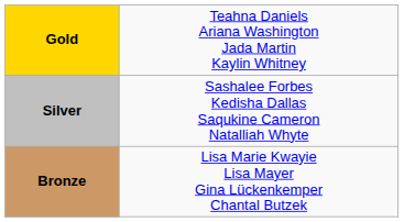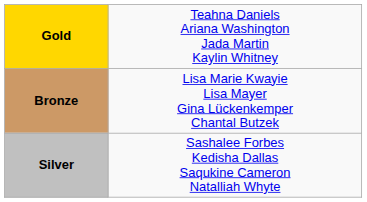rows swapped: Silver <-> Bronze
